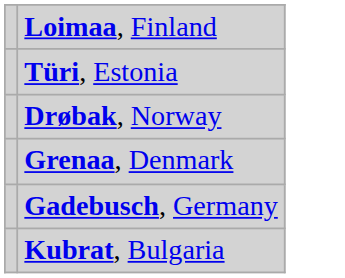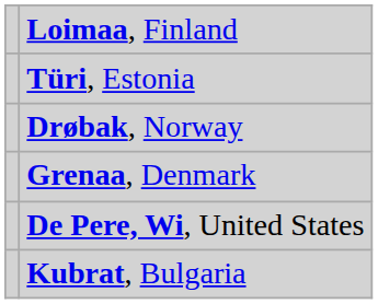- row: Gadebusch, Germany
+ row: De Pere, Wi, United States
